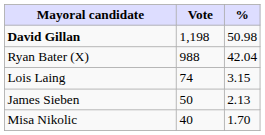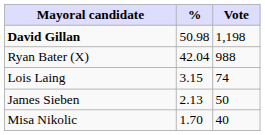columns swapped: Vote <-> %
